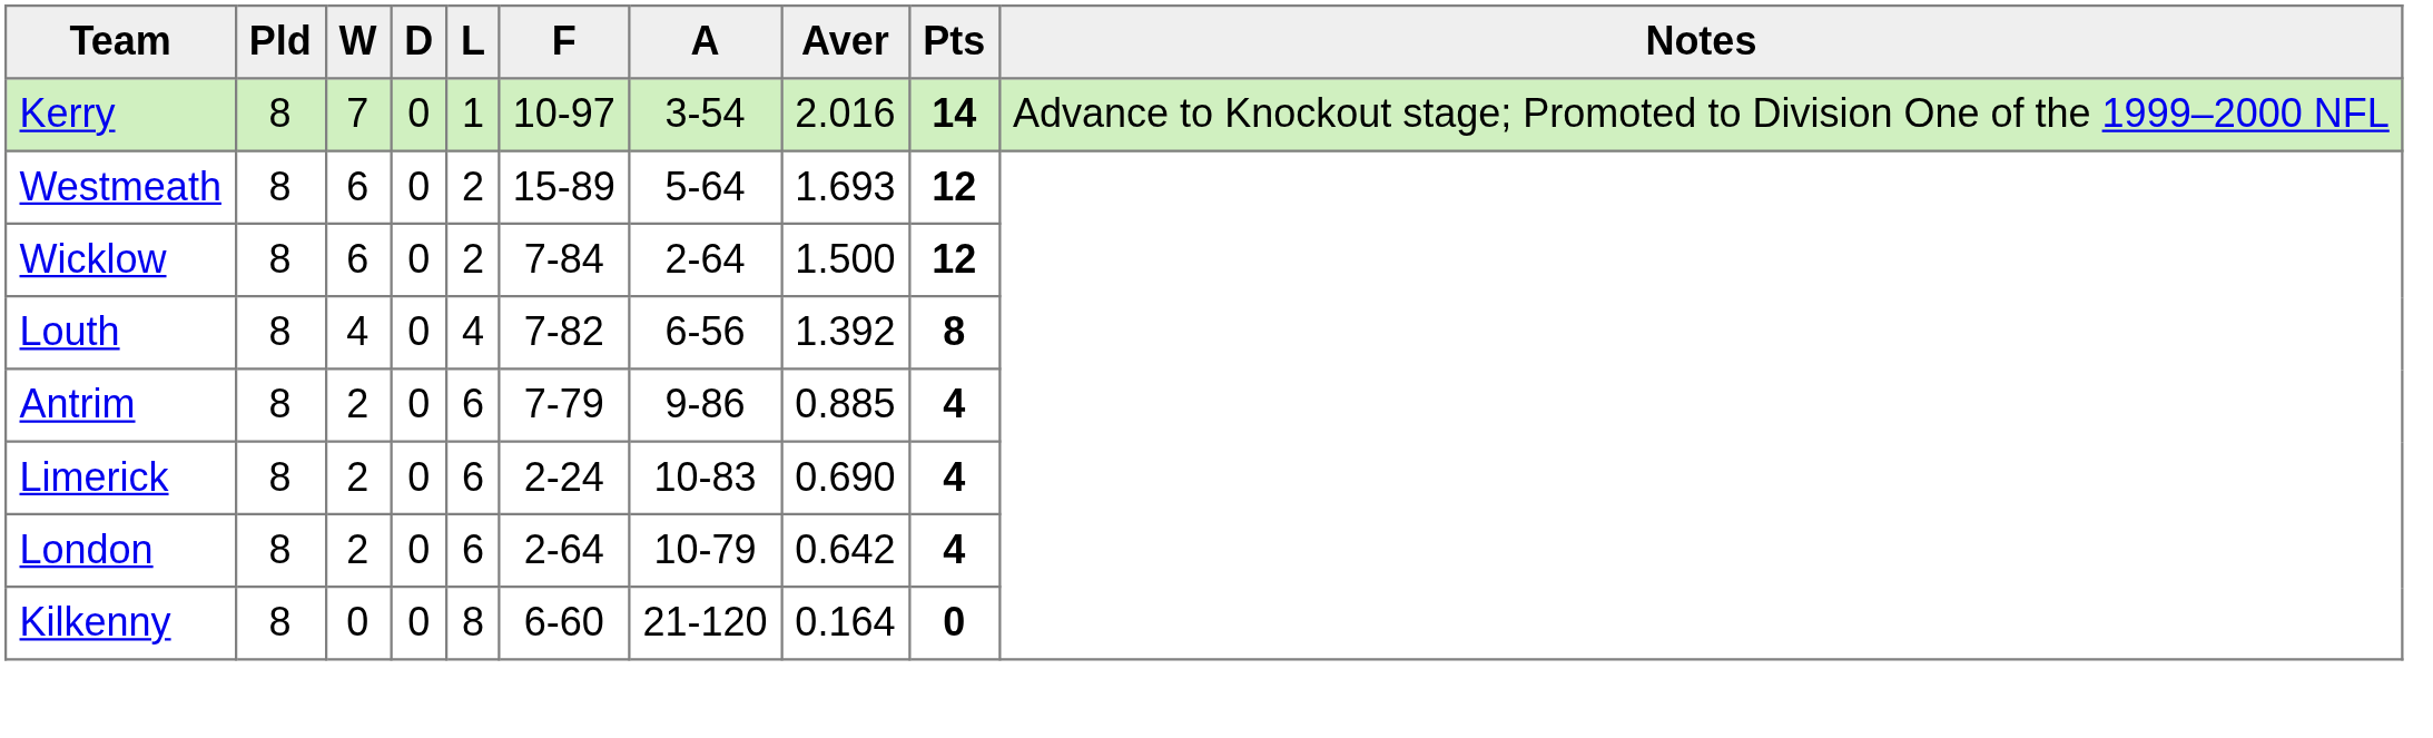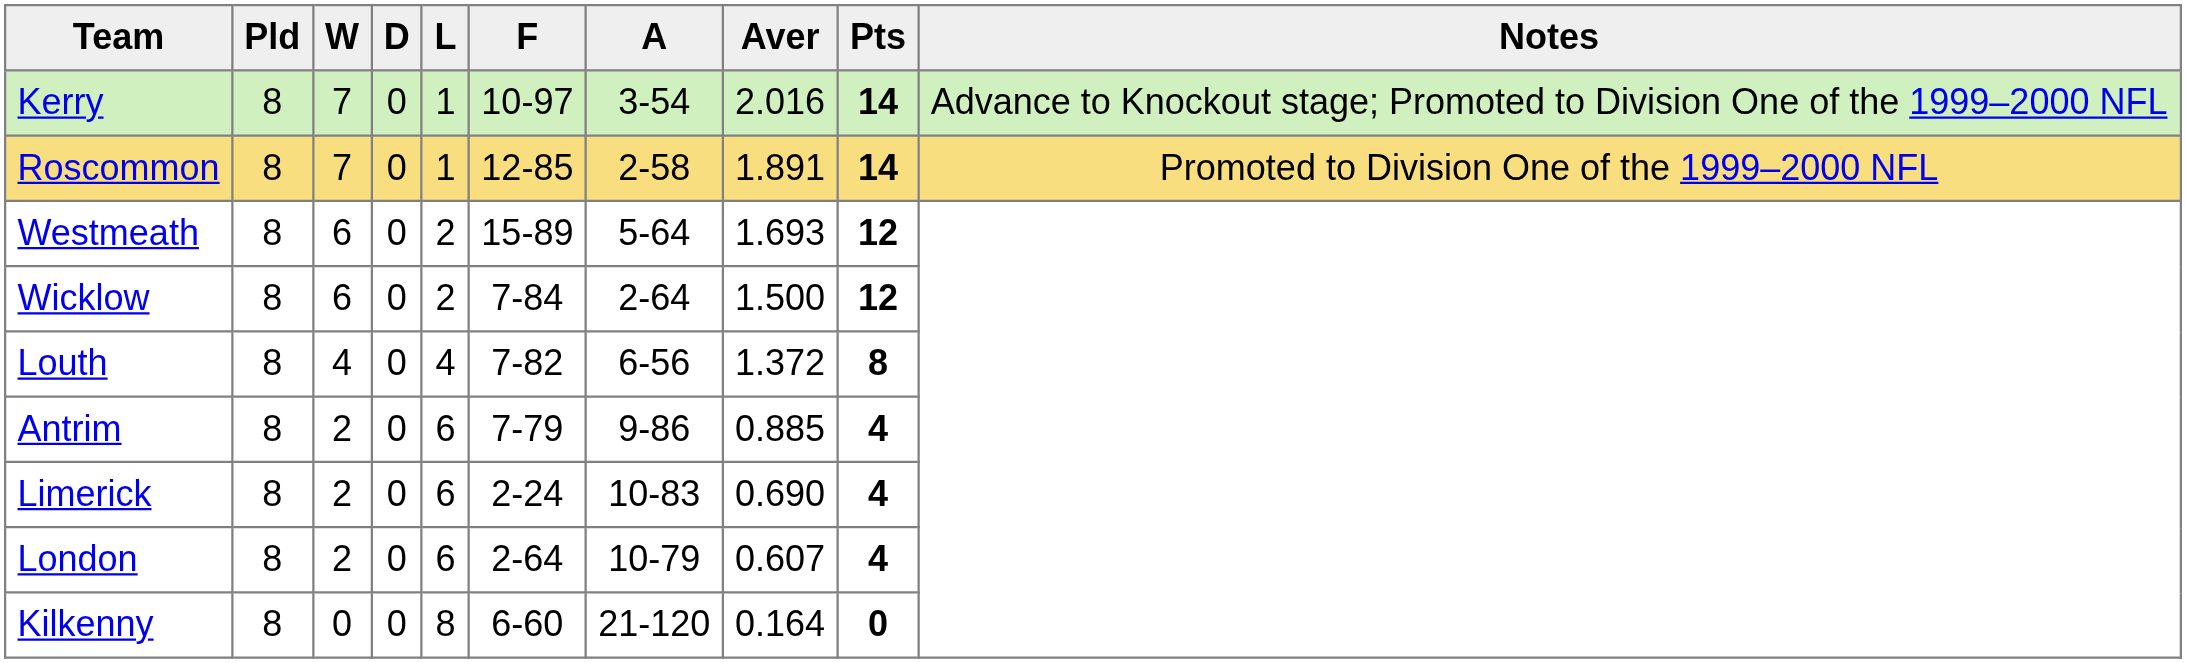+ row: Roscommon | 8 | 7 | 0 | 1 | 12-85 | 2-58 | 1.891 | 14 | Promoted to Division One of the 1999–2000 NFL
Louth | Aver: 1.392 -> 1.372
London | Aver: 0.642 -> 0.607
